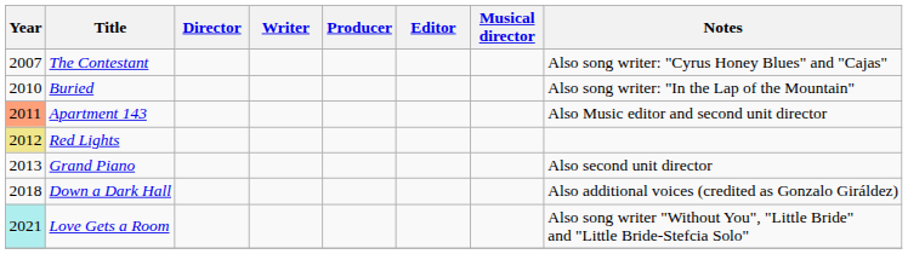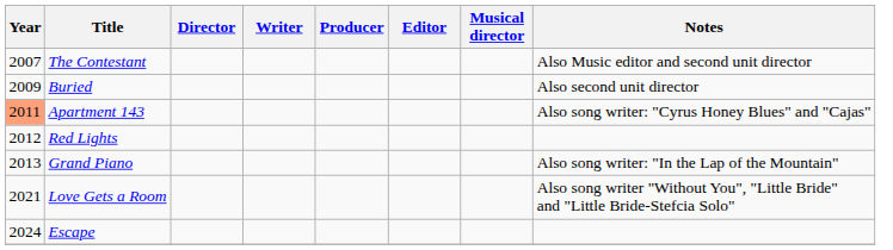The Contestant | Notes: Also song writer: "Cyrus Honey Blues" and "Cajas" -> Also Music editor and second unit director
Buried | Year: 2010 -> 2009
Buried | Notes: Also song writer: "In the Lap of the Mountain" -> Also second unit director
Apartment 143 | Notes: Also Music editor and second unit director -> Also song writer: "Cyrus Honey Blues" and "Cajas"
Red Lights | Year: khaki background -> no background
Grand Piano | Notes: Also second unit director -> Also song writer: "In the Lap of the Mountain"
- row: 2018 | Down a Dark Hall | Also additional voices (credited as Gonzalo Giráldez)
Love Gets a Room | Year: paleturquoise background -> no background
+ row: 2024 | Escape
